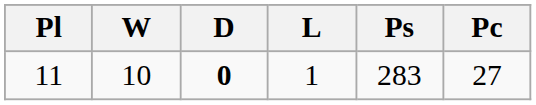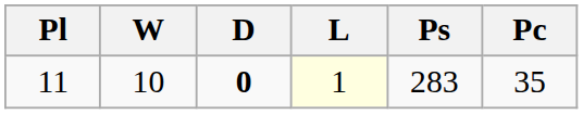11 | L: no background -> lightyellow background
11 | Pc: 27 -> 35
